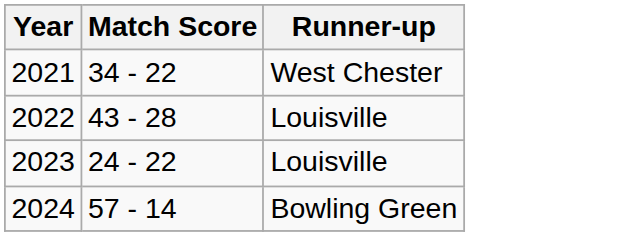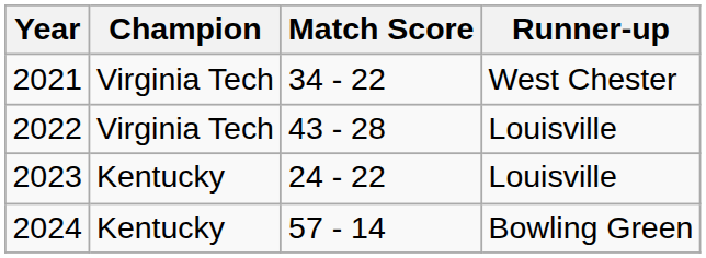+ column: Champion | Virginia Tech | Virginia Tech | Kentucky | Kentucky
